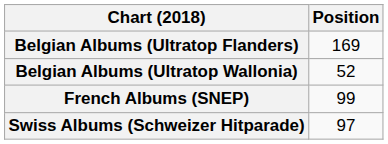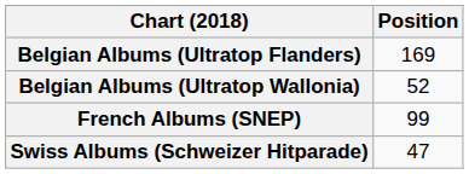Swiss Albums (Schweizer Hitparade) | Position: 97 -> 47
